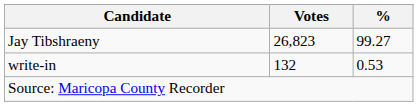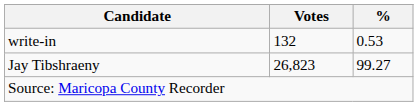rows swapped: Jay Tibshraeny <-> write-in
